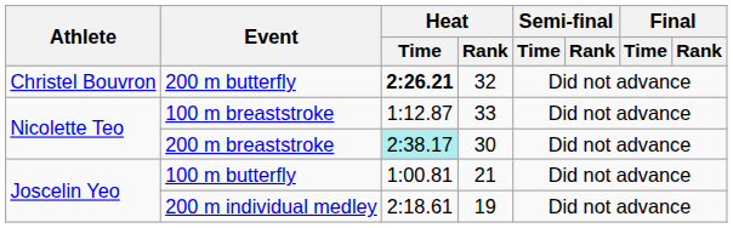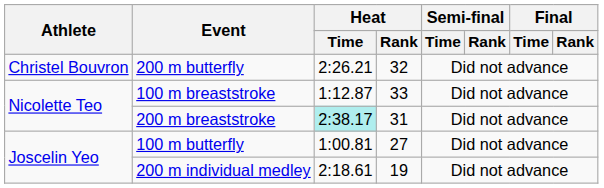200 m butterfly | Heat / Time: bold -> normal
200 m breaststroke | Heat / Rank: 30 -> 31
100 m butterfly | Heat / Rank: 21 -> 27
